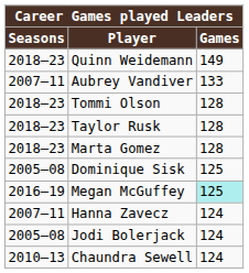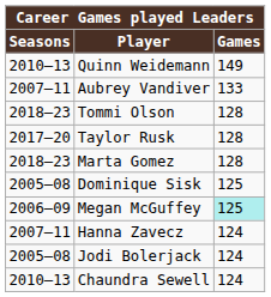Quinn Weidemann | Seasons: 2018–23 -> 2010–13
Taylor Rusk | Seasons: 2018–23 -> 2017–20
Megan McGuffey | Seasons: 2016–19 -> 2006–09
